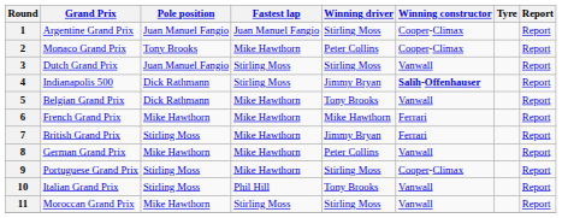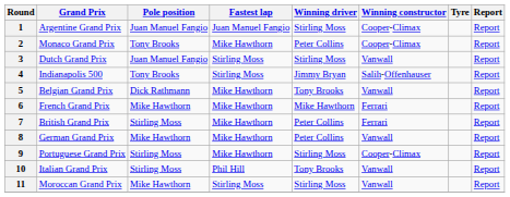4 | Pole position: Dick Rathmann -> Tony Brooks
4 | Winning constructor: bold -> normal
7 | Winning driver: Jimmy Bryan -> Peter Collins
